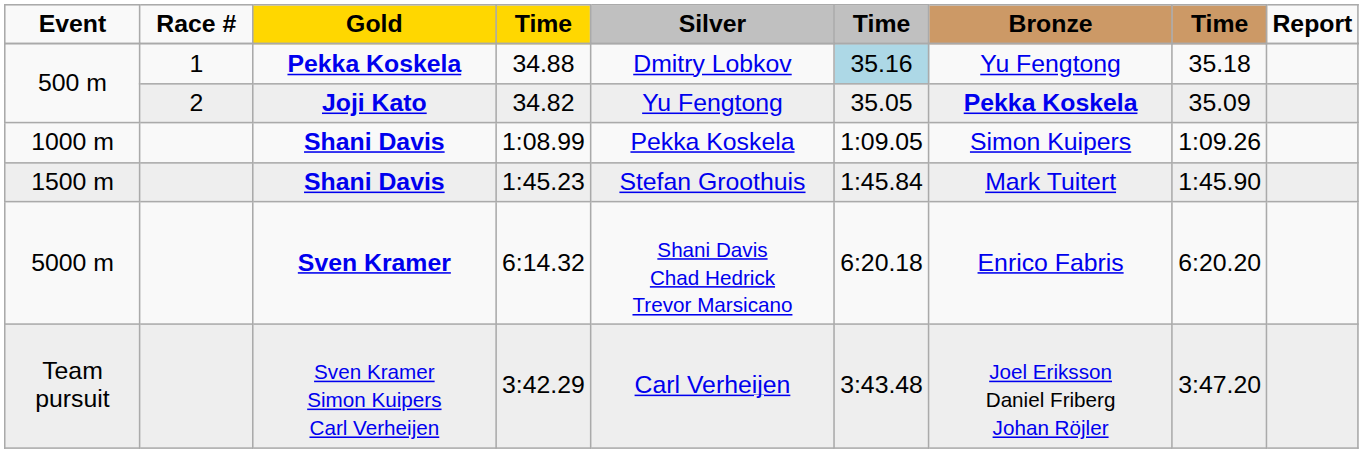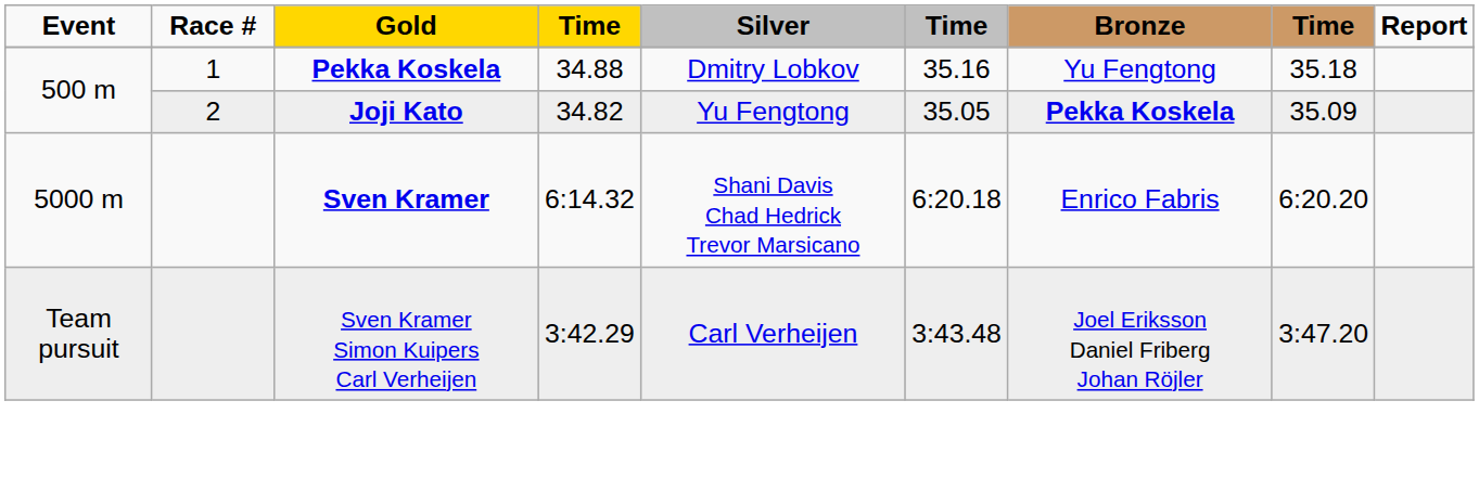34.88 | column 6: lightblue background -> no background
- row: 1000 m | Shani Davis | 1:08.99 | Pekka Koskela | 1:09.05 | Simon Kuipers | 1:09.26
- row: 1500 m | Shani Davis | 1:45.23 | Stefan Groothuis | 1:45.84 | Mark Tuitert | 1:45.90
